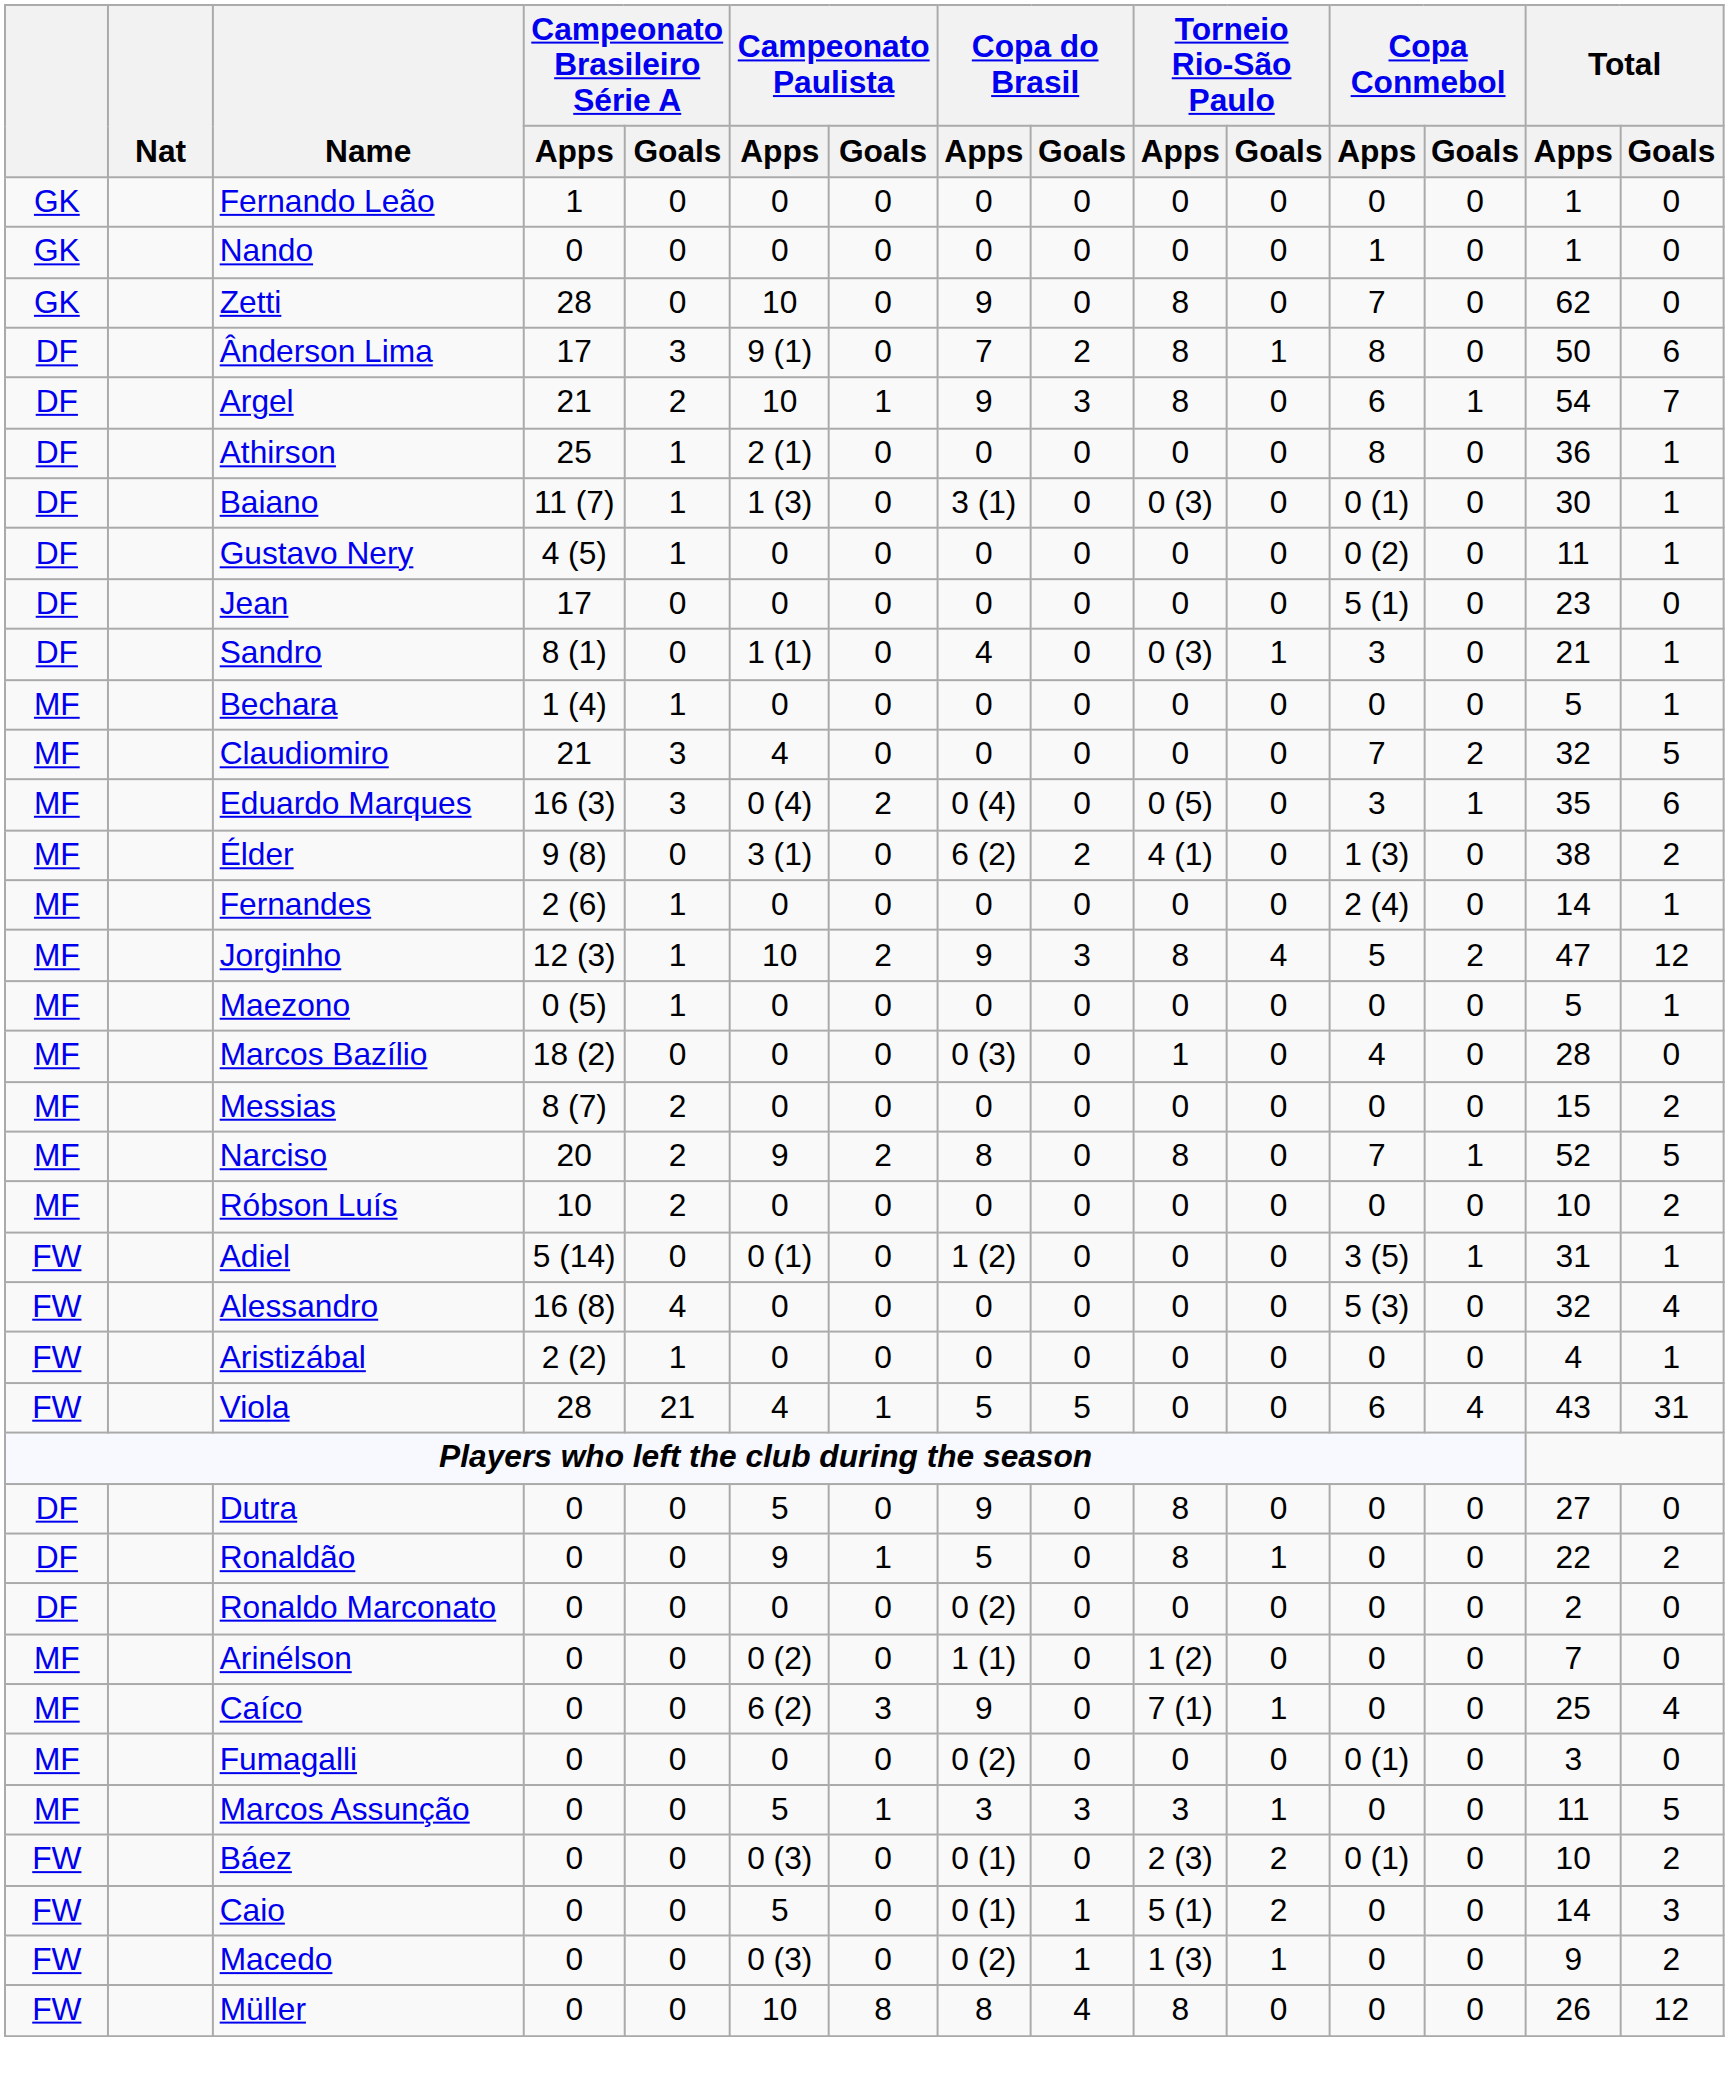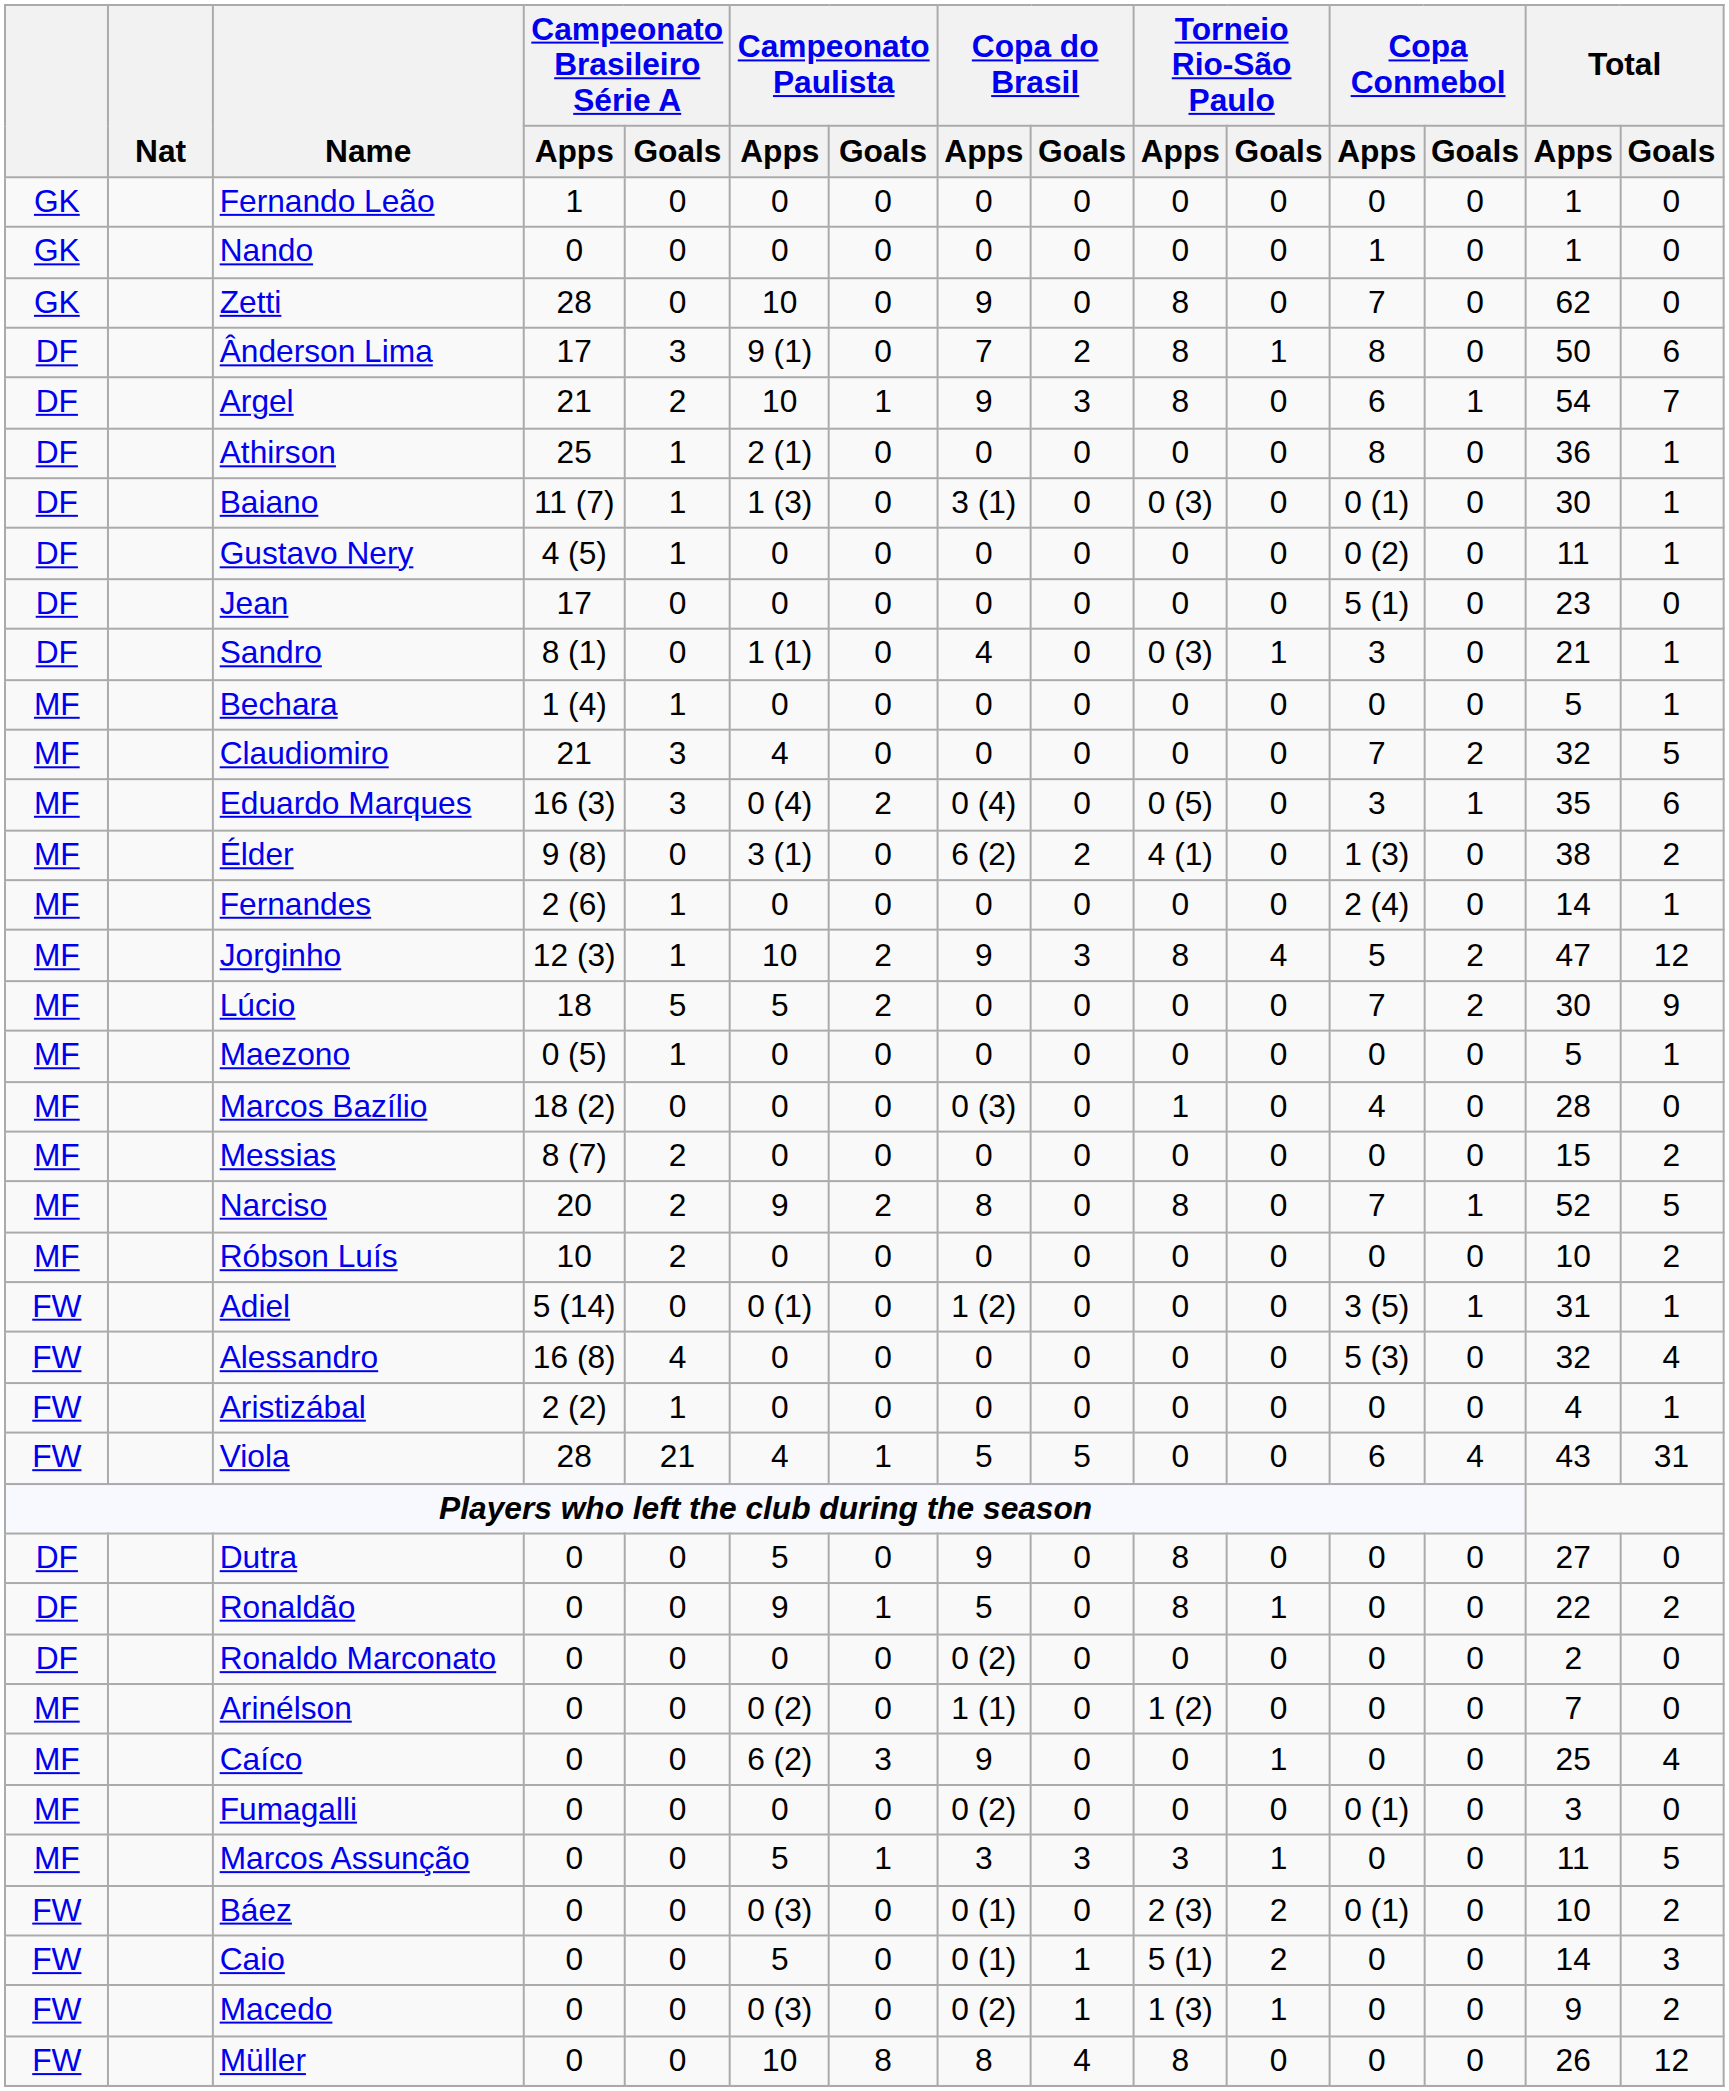+ row: MF | Lúcio | 18 | 5 | 5 | 2 | 0 | 0 | 0 | 0 | 7 | 2 | 30 | 9
Caíco | Torneio Rio-São Paulo / Apps: 7 (1) -> 0
